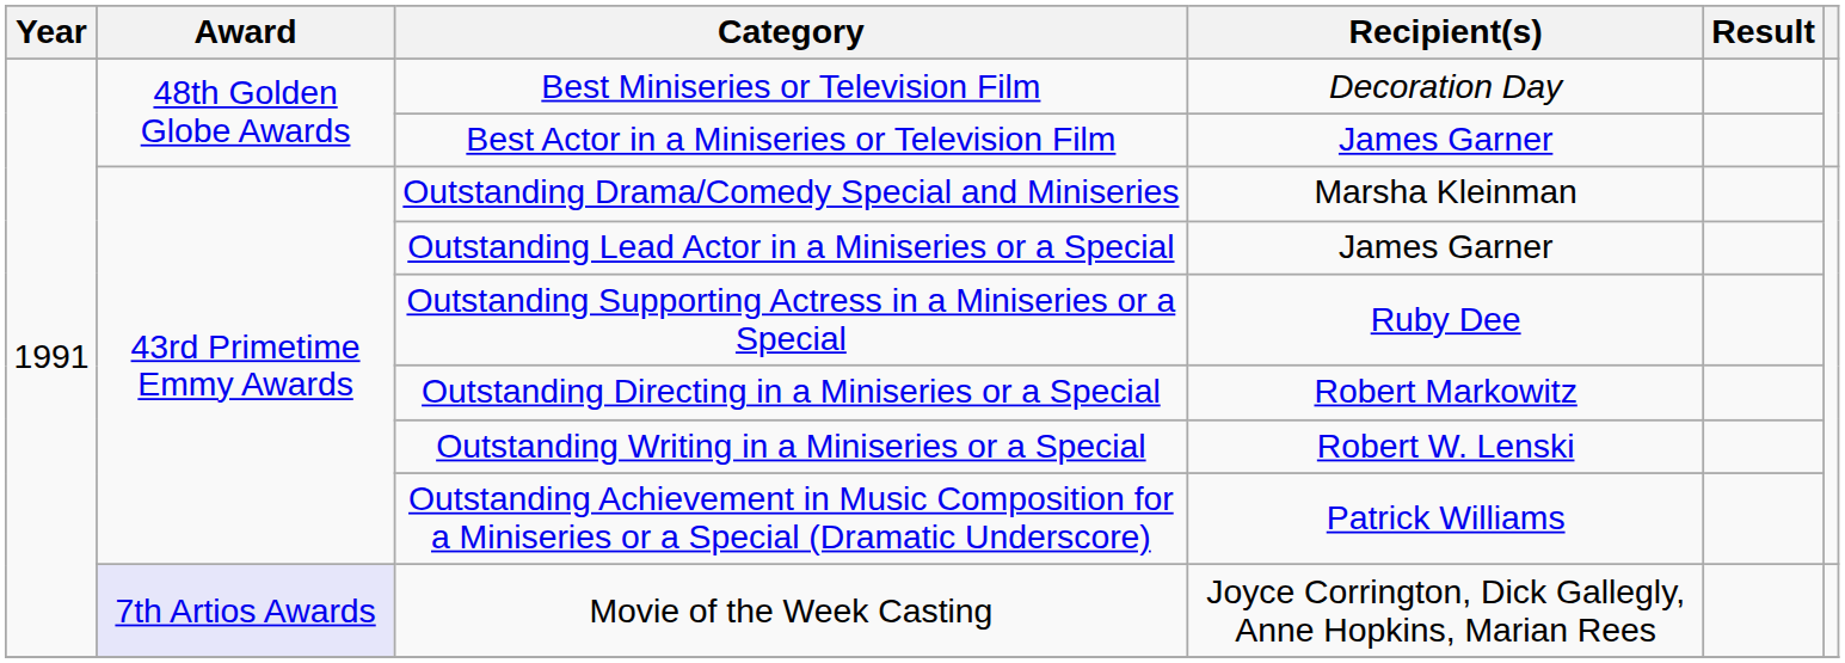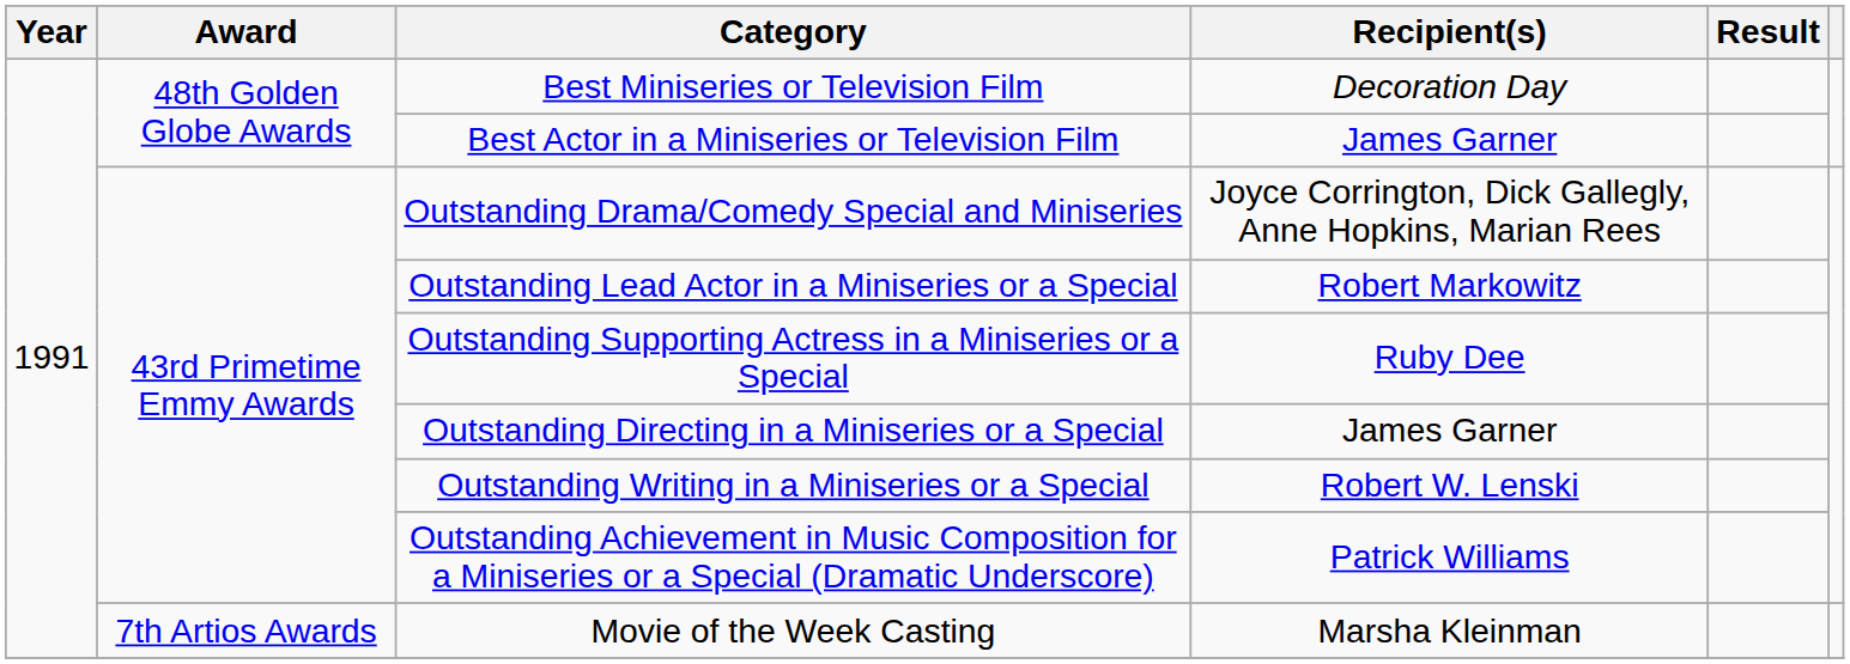Outstanding Drama/Comedy Special and Miniseries | Recipient(s): Marsha Kleinman -> Joyce Corrington, Dick Gallegly, Anne Hopkins, Marian Rees
Outstanding Lead Actor in a Miniseries or a Special | Recipient(s): James Garner -> Robert Markowitz
Outstanding Directing in a Miniseries or a Special | Recipient(s): Robert Markowitz -> James Garner
Movie of the Week Casting | Award: lavender background -> no background
Movie of the Week Casting | Recipient(s): Joyce Corrington, Dick Gallegly, Anne Hopkins, Marian Rees -> Marsha Kleinman
